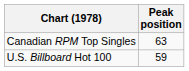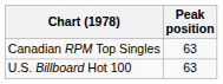U.S. Billboard Hot 100 | Peak position: 59 -> 63
